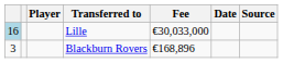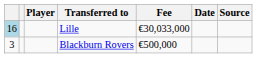Blackburn Rovers | Fee: €168,896 -> €500,000
